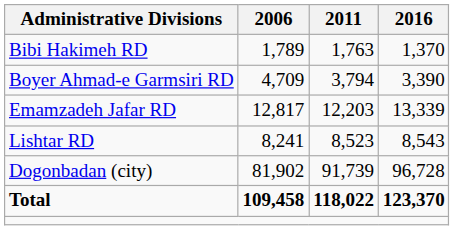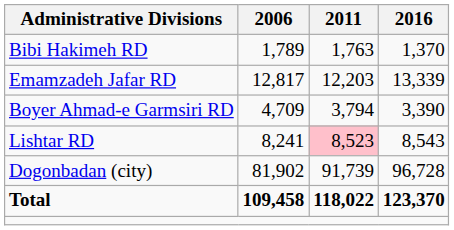rows swapped: Boyer Ahmad-e Garmsiri RD <-> Emamzadeh Jafar RD
Lishtar RD | 2011: no background -> pink background
